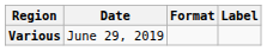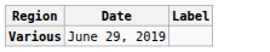- column: Format
